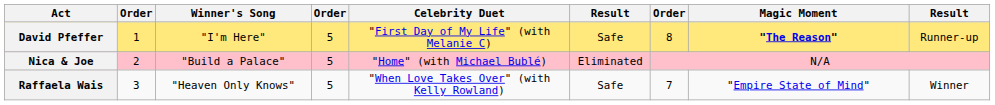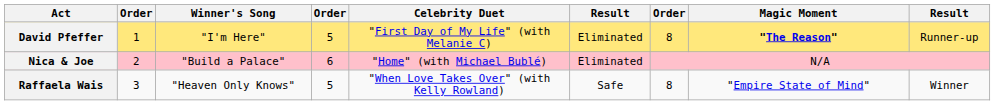David Pfeffer | column 6: Safe -> Eliminated
Nica & Joe | column 4: 5 -> 6
Raffaela Wais | column 7: 7 -> 8
